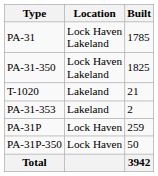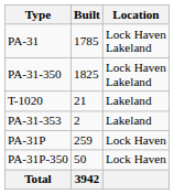columns swapped: Built <-> Location
